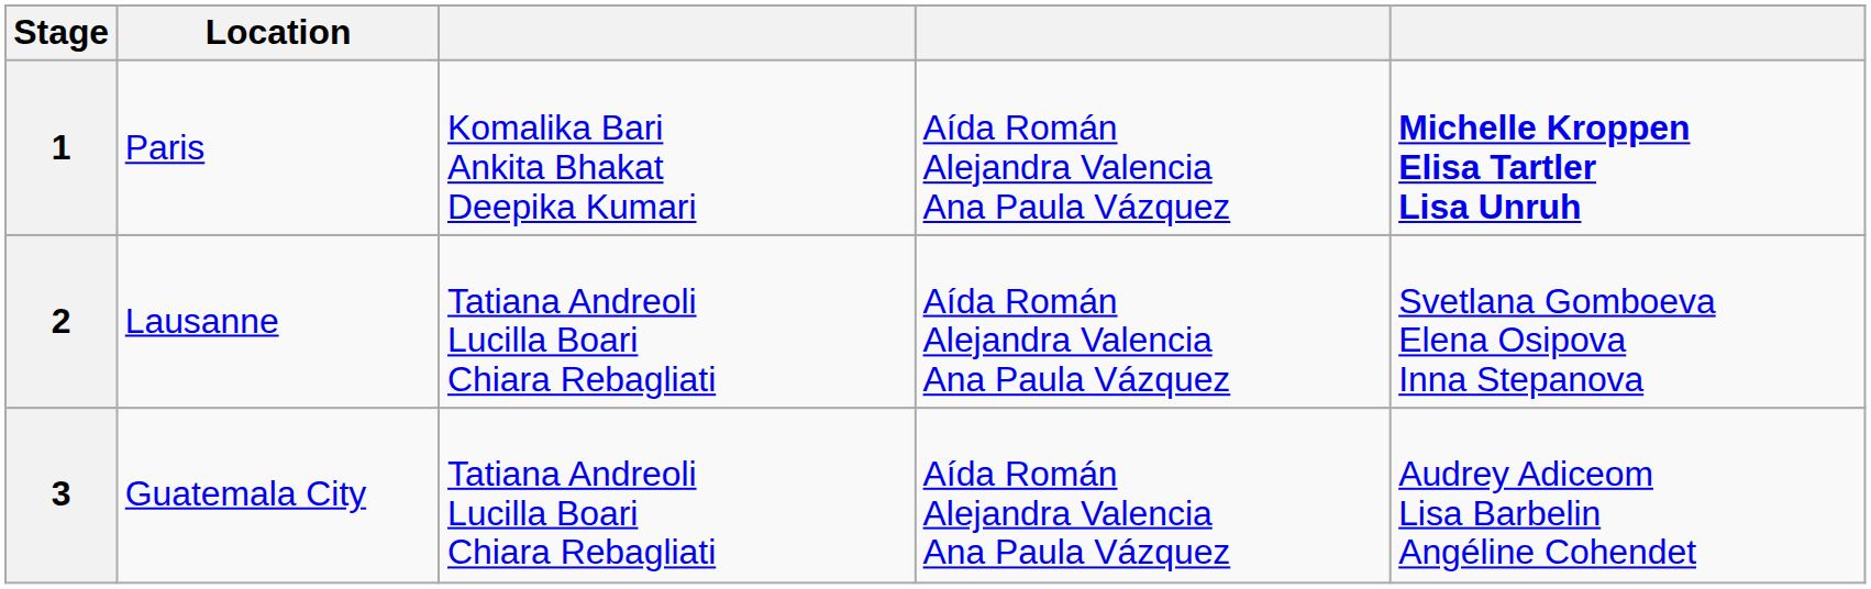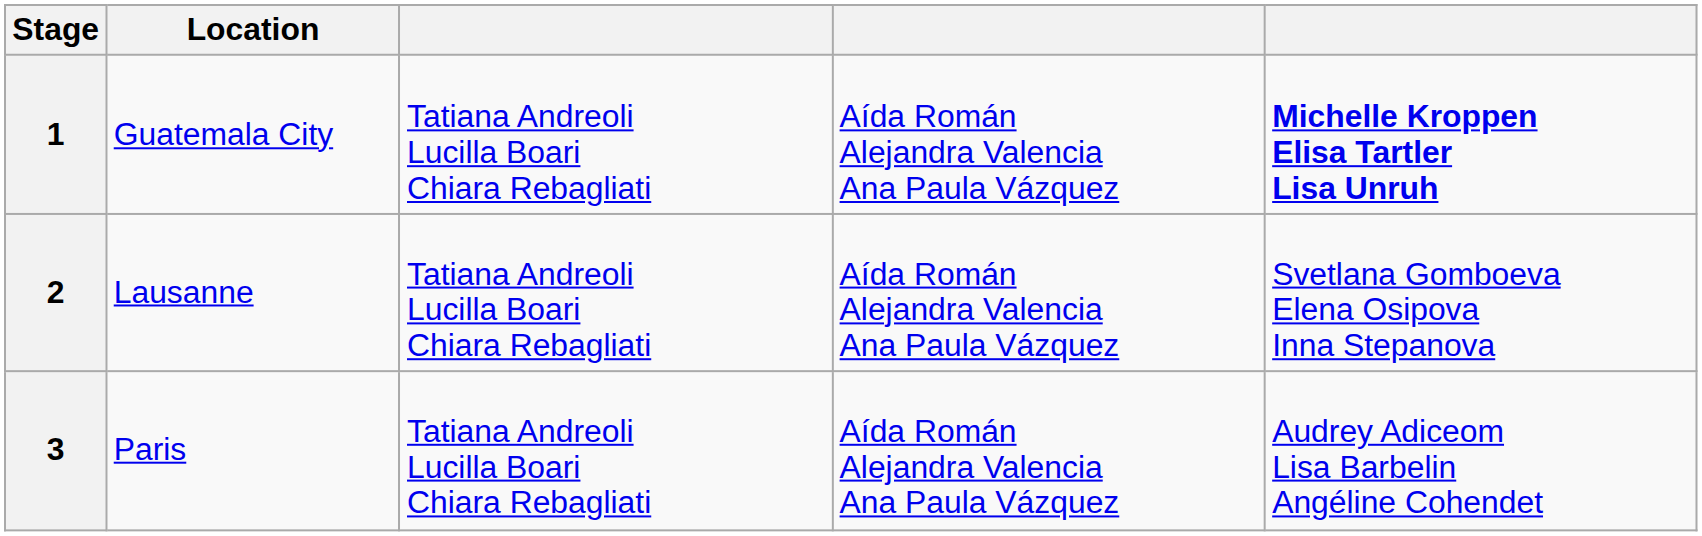1 | Location: Paris -> Guatemala City
1 | column 3: Komalika Bari Ankita Bhakat Deepika Kumari -> Tatiana Andreoli Lucilla Boari Chiara Rebagliati
3 | Location: Guatemala City -> Paris
